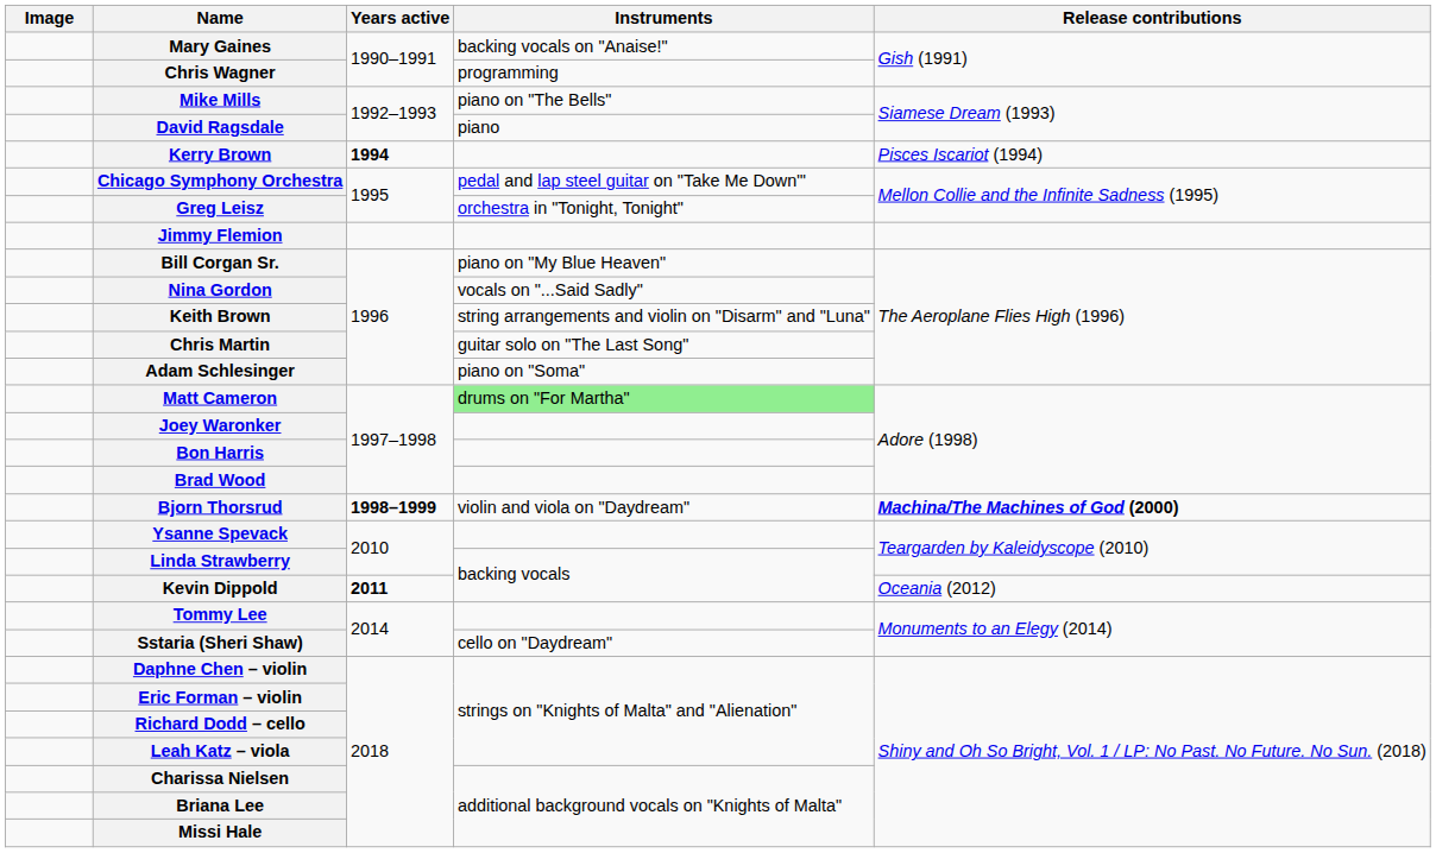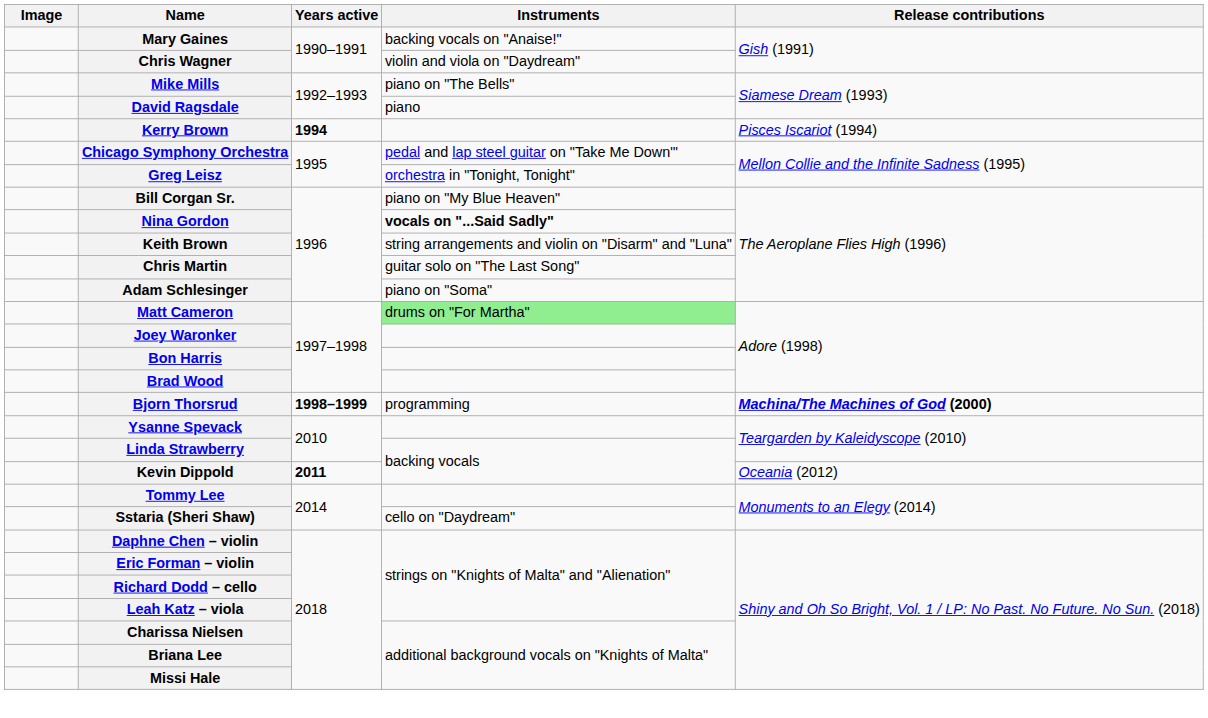Chris Wagner | Instruments: programming -> violin and viola on "Daydream"
- row: Jimmy Flemion
Nina Gordon | Instruments: normal -> bold
Bjorn Thorsrud | Instruments: violin and viola on "Daydream" -> programming
